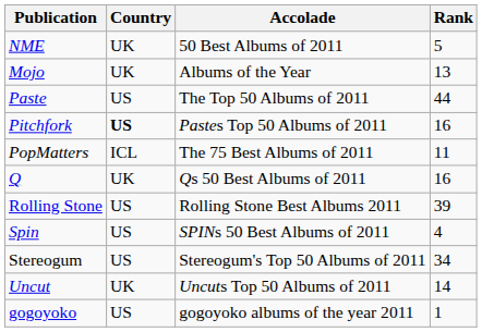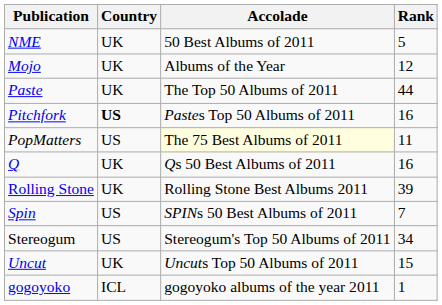Mojo | Rank: 13 -> 12
Paste | Country: US -> UK
PopMatters | Country: ICL -> US
PopMatters | Accolade: no background -> lightyellow background
Rolling Stone | Country: US -> UK
Spin | Rank: 4 -> 7
Uncut | Rank: 14 -> 15
gogoyoko | Country: US -> ICL
